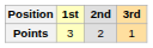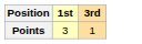- column: 2nd | 2
